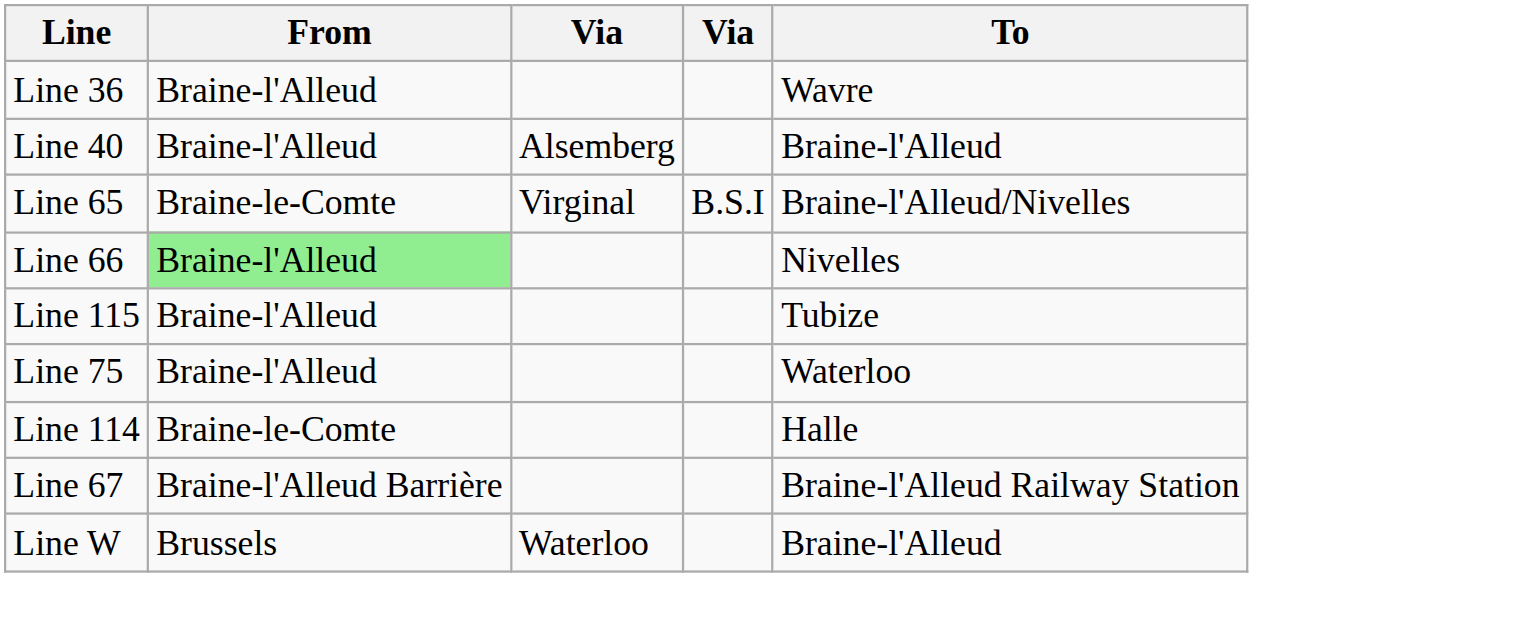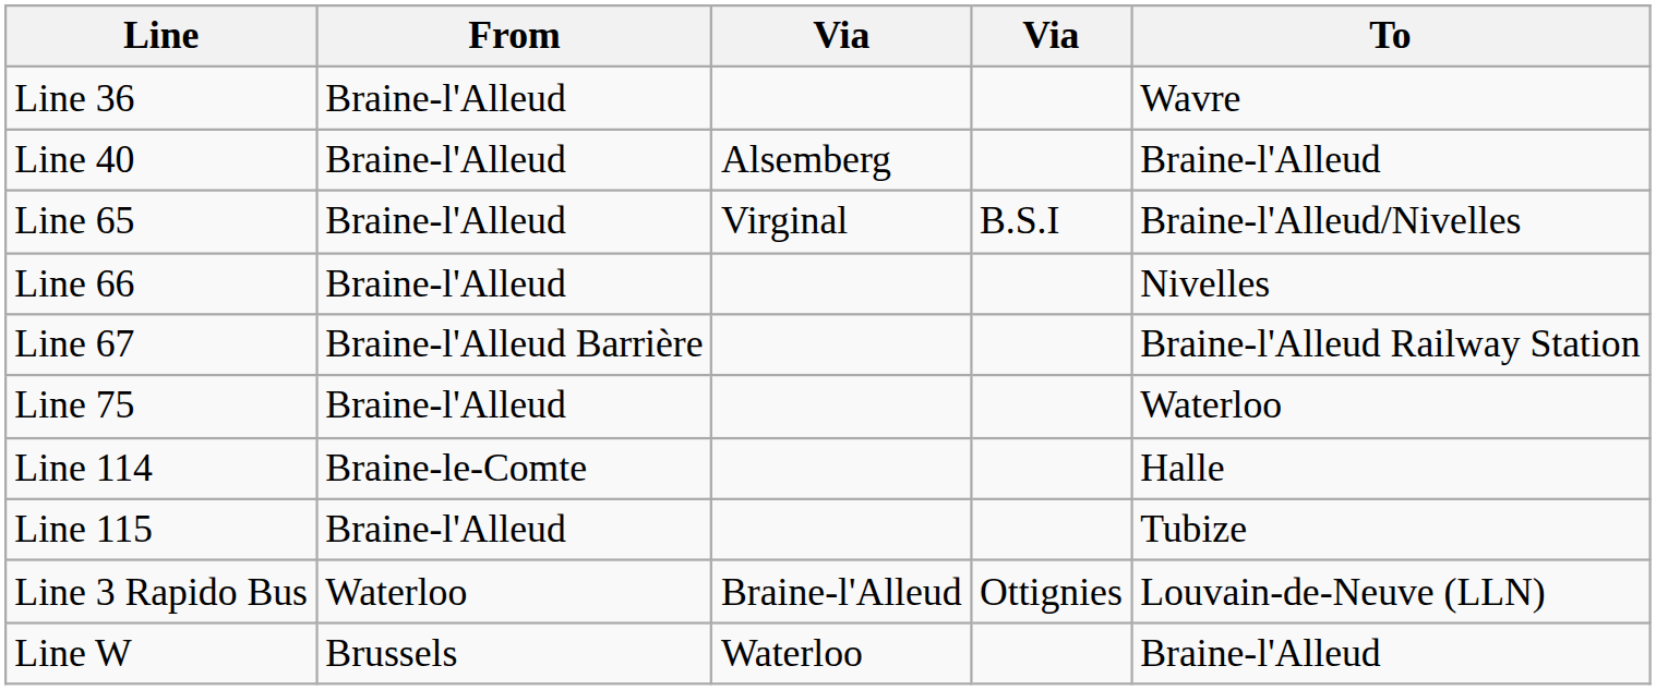Line 65 | From: Braine-le-Comte -> Braine-l'Alleud
Line 66 | From: lightgreen background -> no background
rows swapped: Line 67 <-> Line 115
+ row: Line 3 Rapido Bus | Waterloo | Braine-l'Alleud | Ottignies | Louvain-de-Neuve (LLN)
